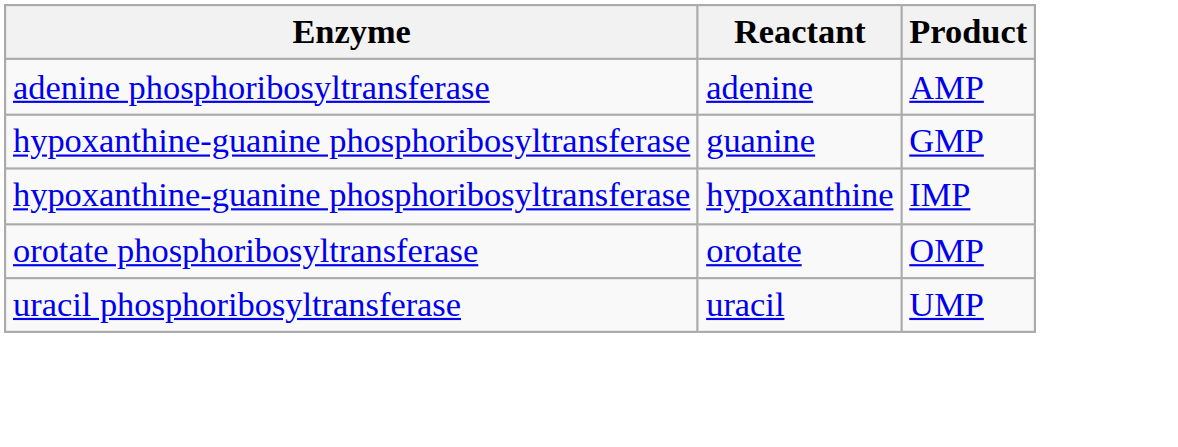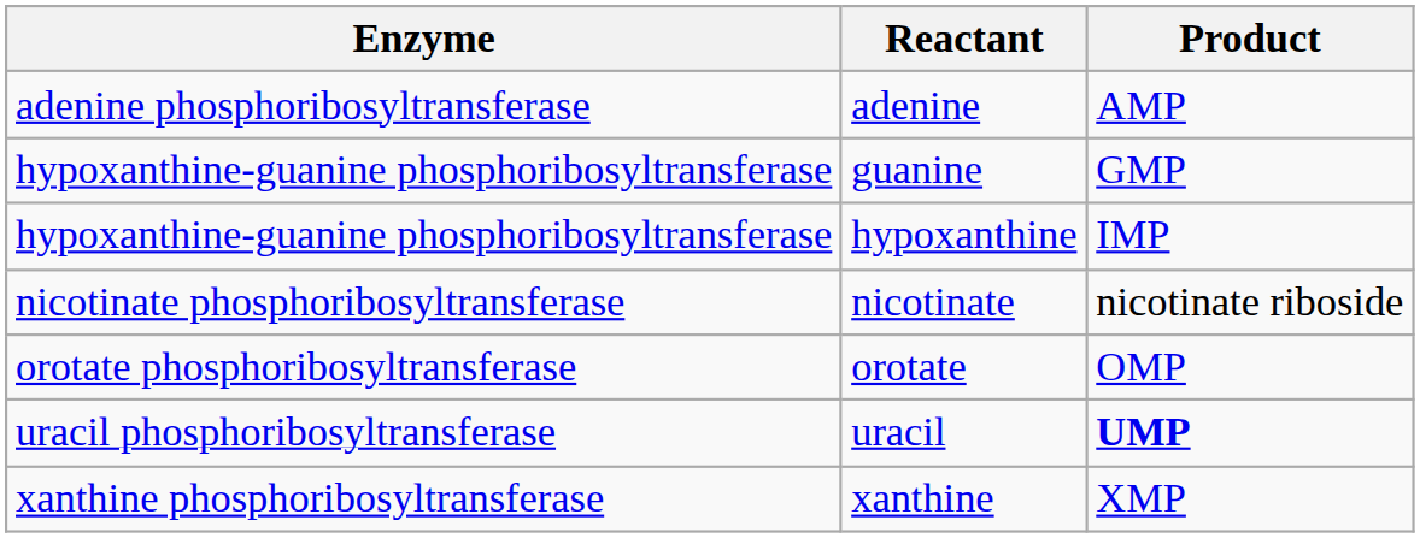+ row: nicotinate phosphoribosyltransferase | nicotinate | nicotinate riboside
uracil | Product: normal -> bold
+ row: xanthine phosphoribosyltransferase | xanthine | XMP
